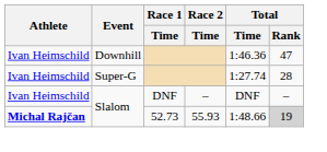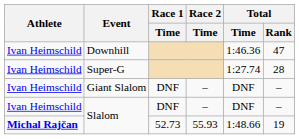+ row: Ivan Heimschild | Giant Slalom | DNF | – | DNF | –
Slalom / 52.73 | Total / Rank: lightgrey background -> no background
